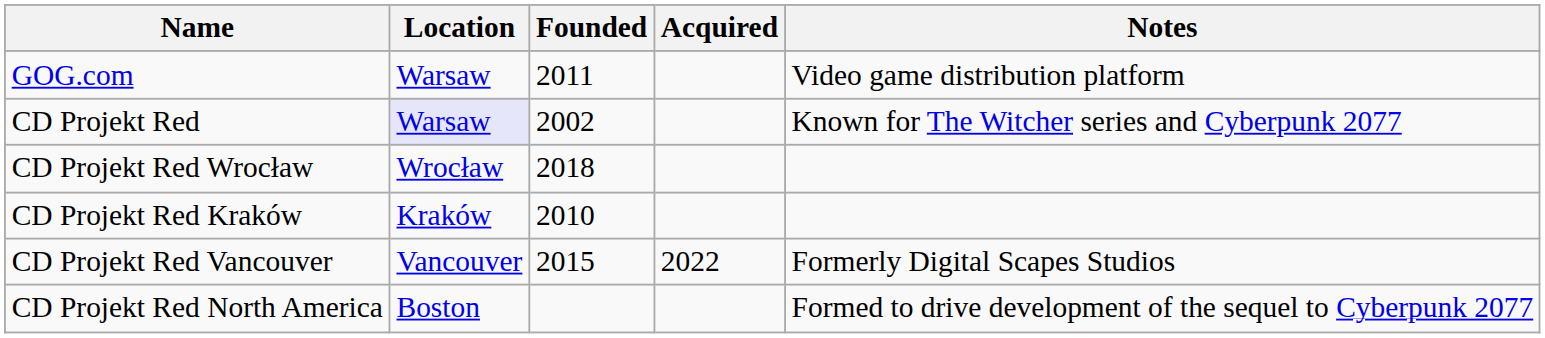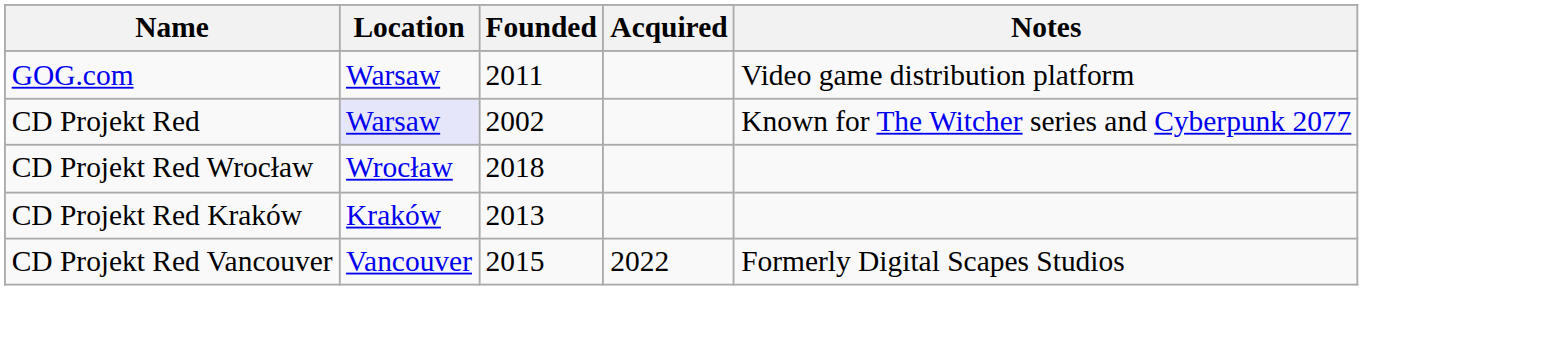CD Projekt Red Kraków | Founded: 2010 -> 2013
- row: CD Projekt Red North America | Boston | Formed to drive development of the sequel to Cyberpunk 2077
